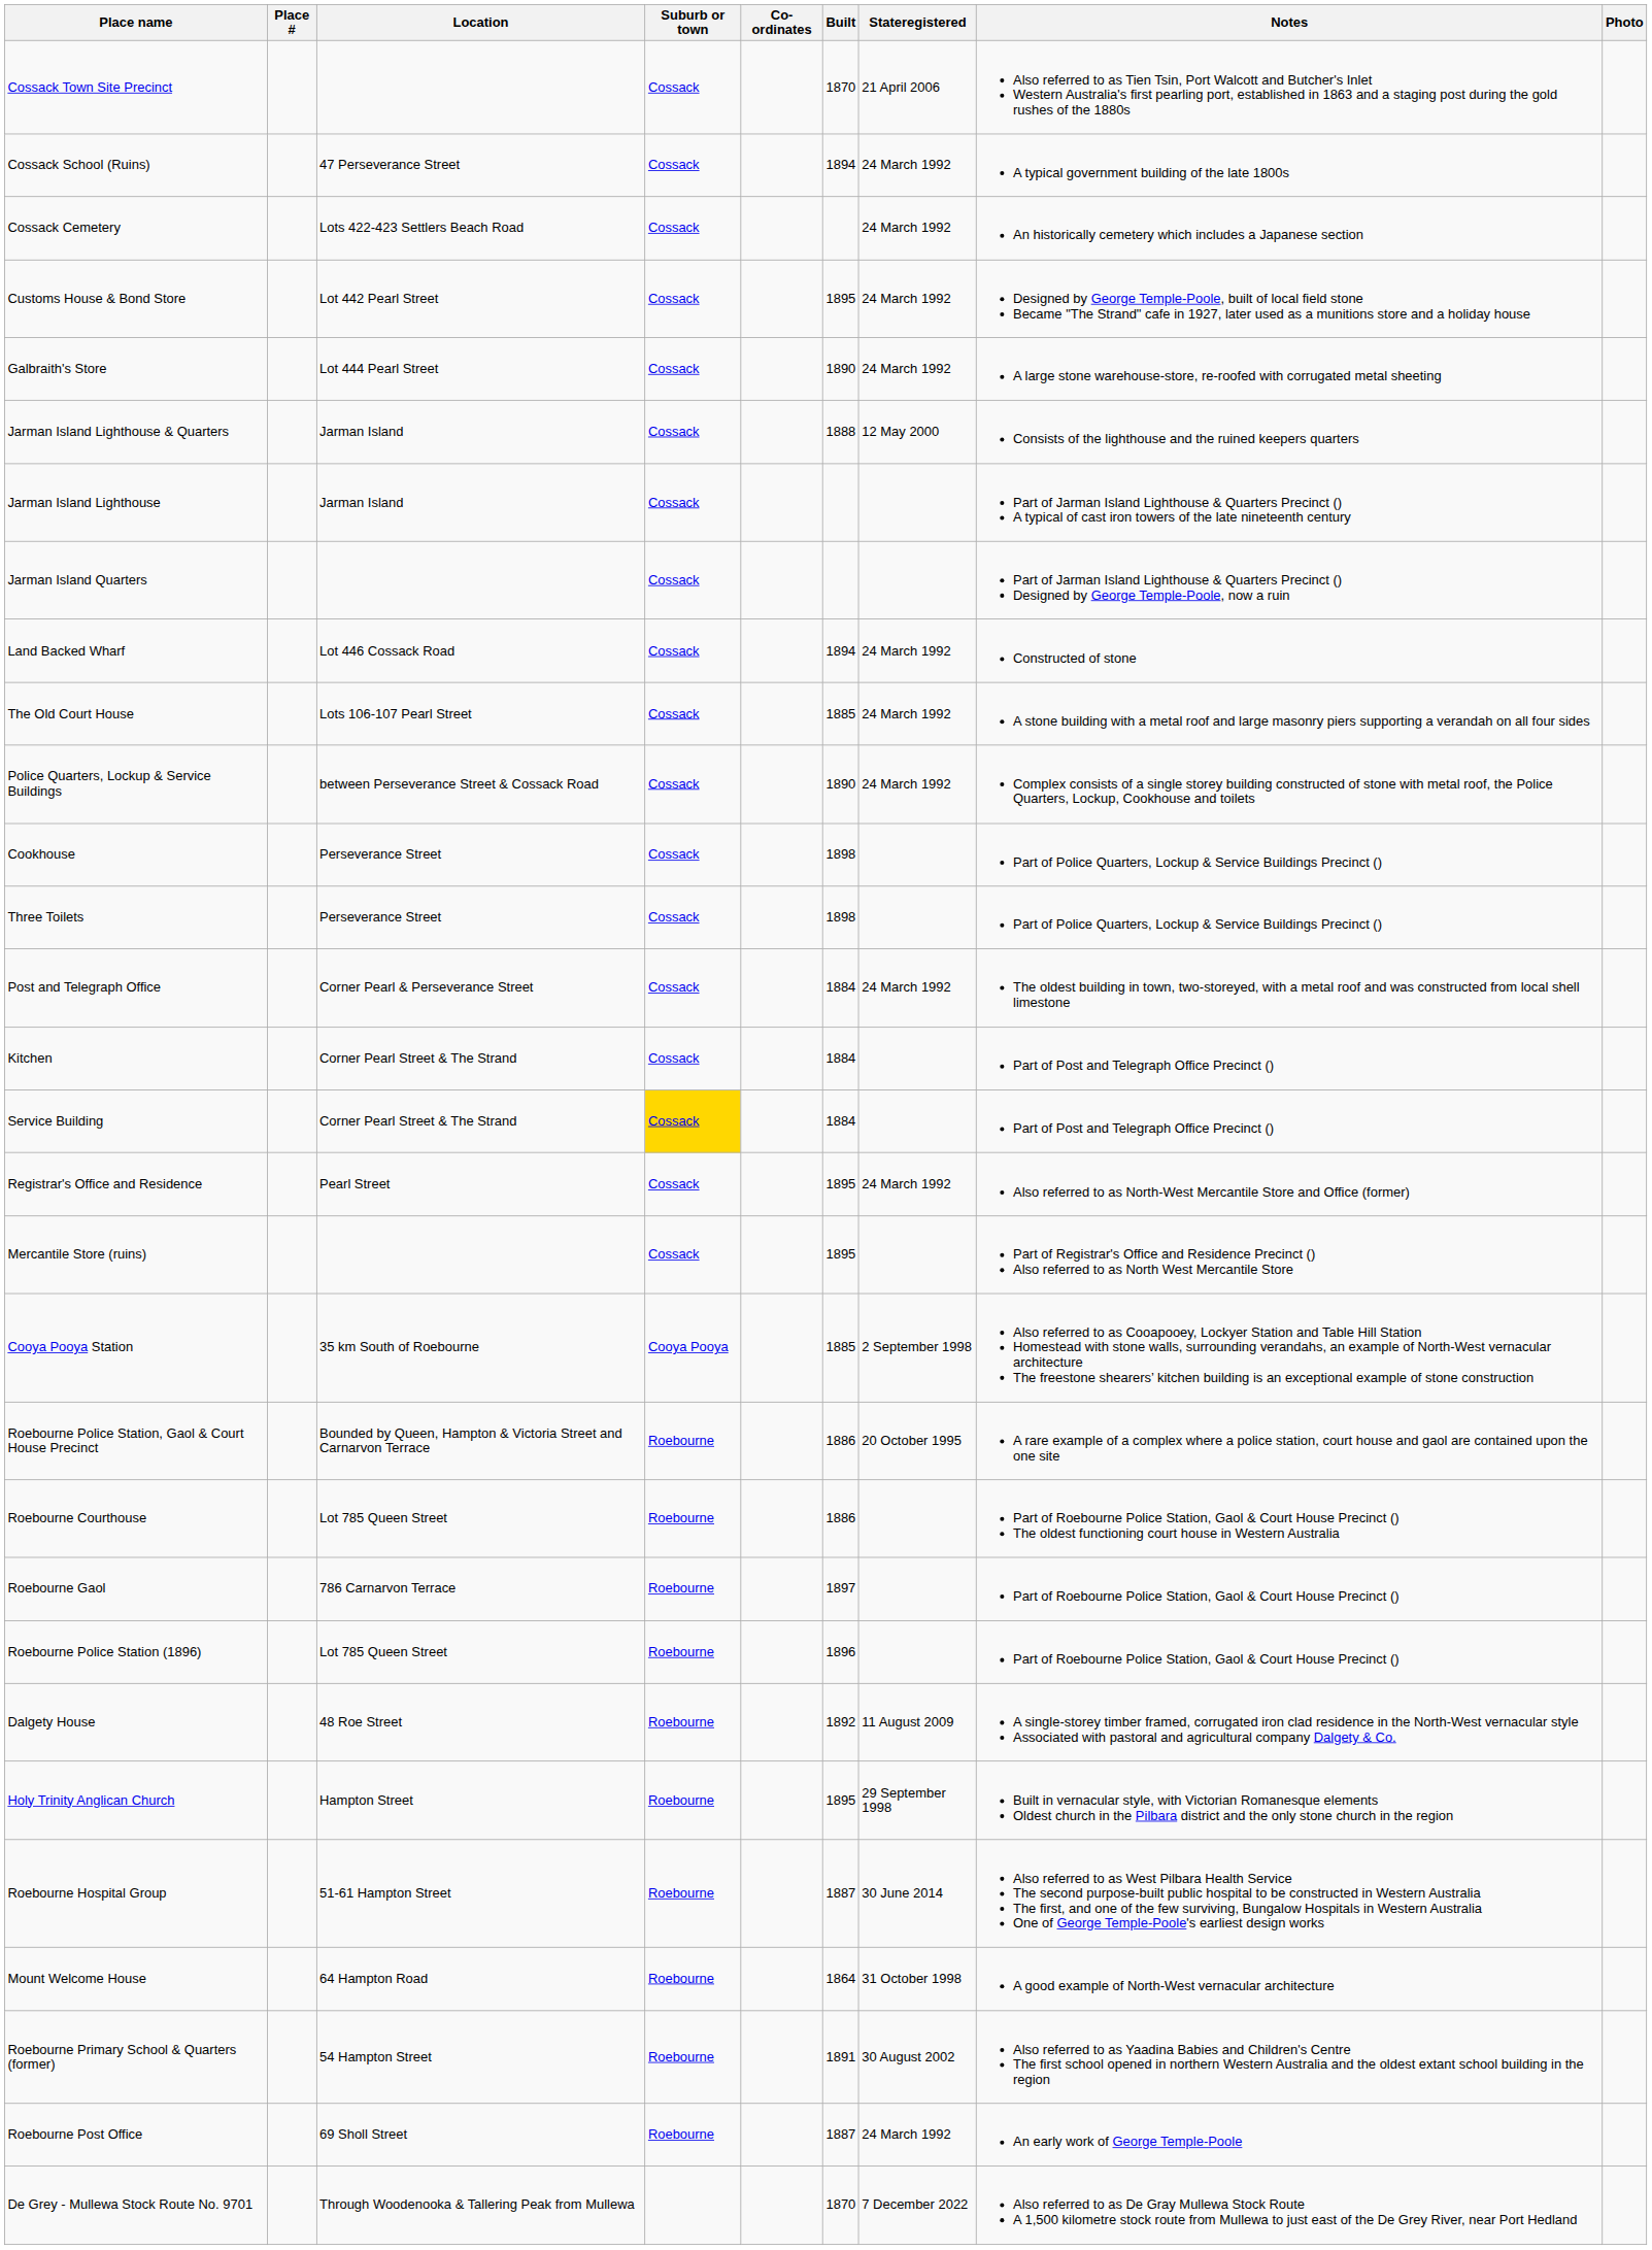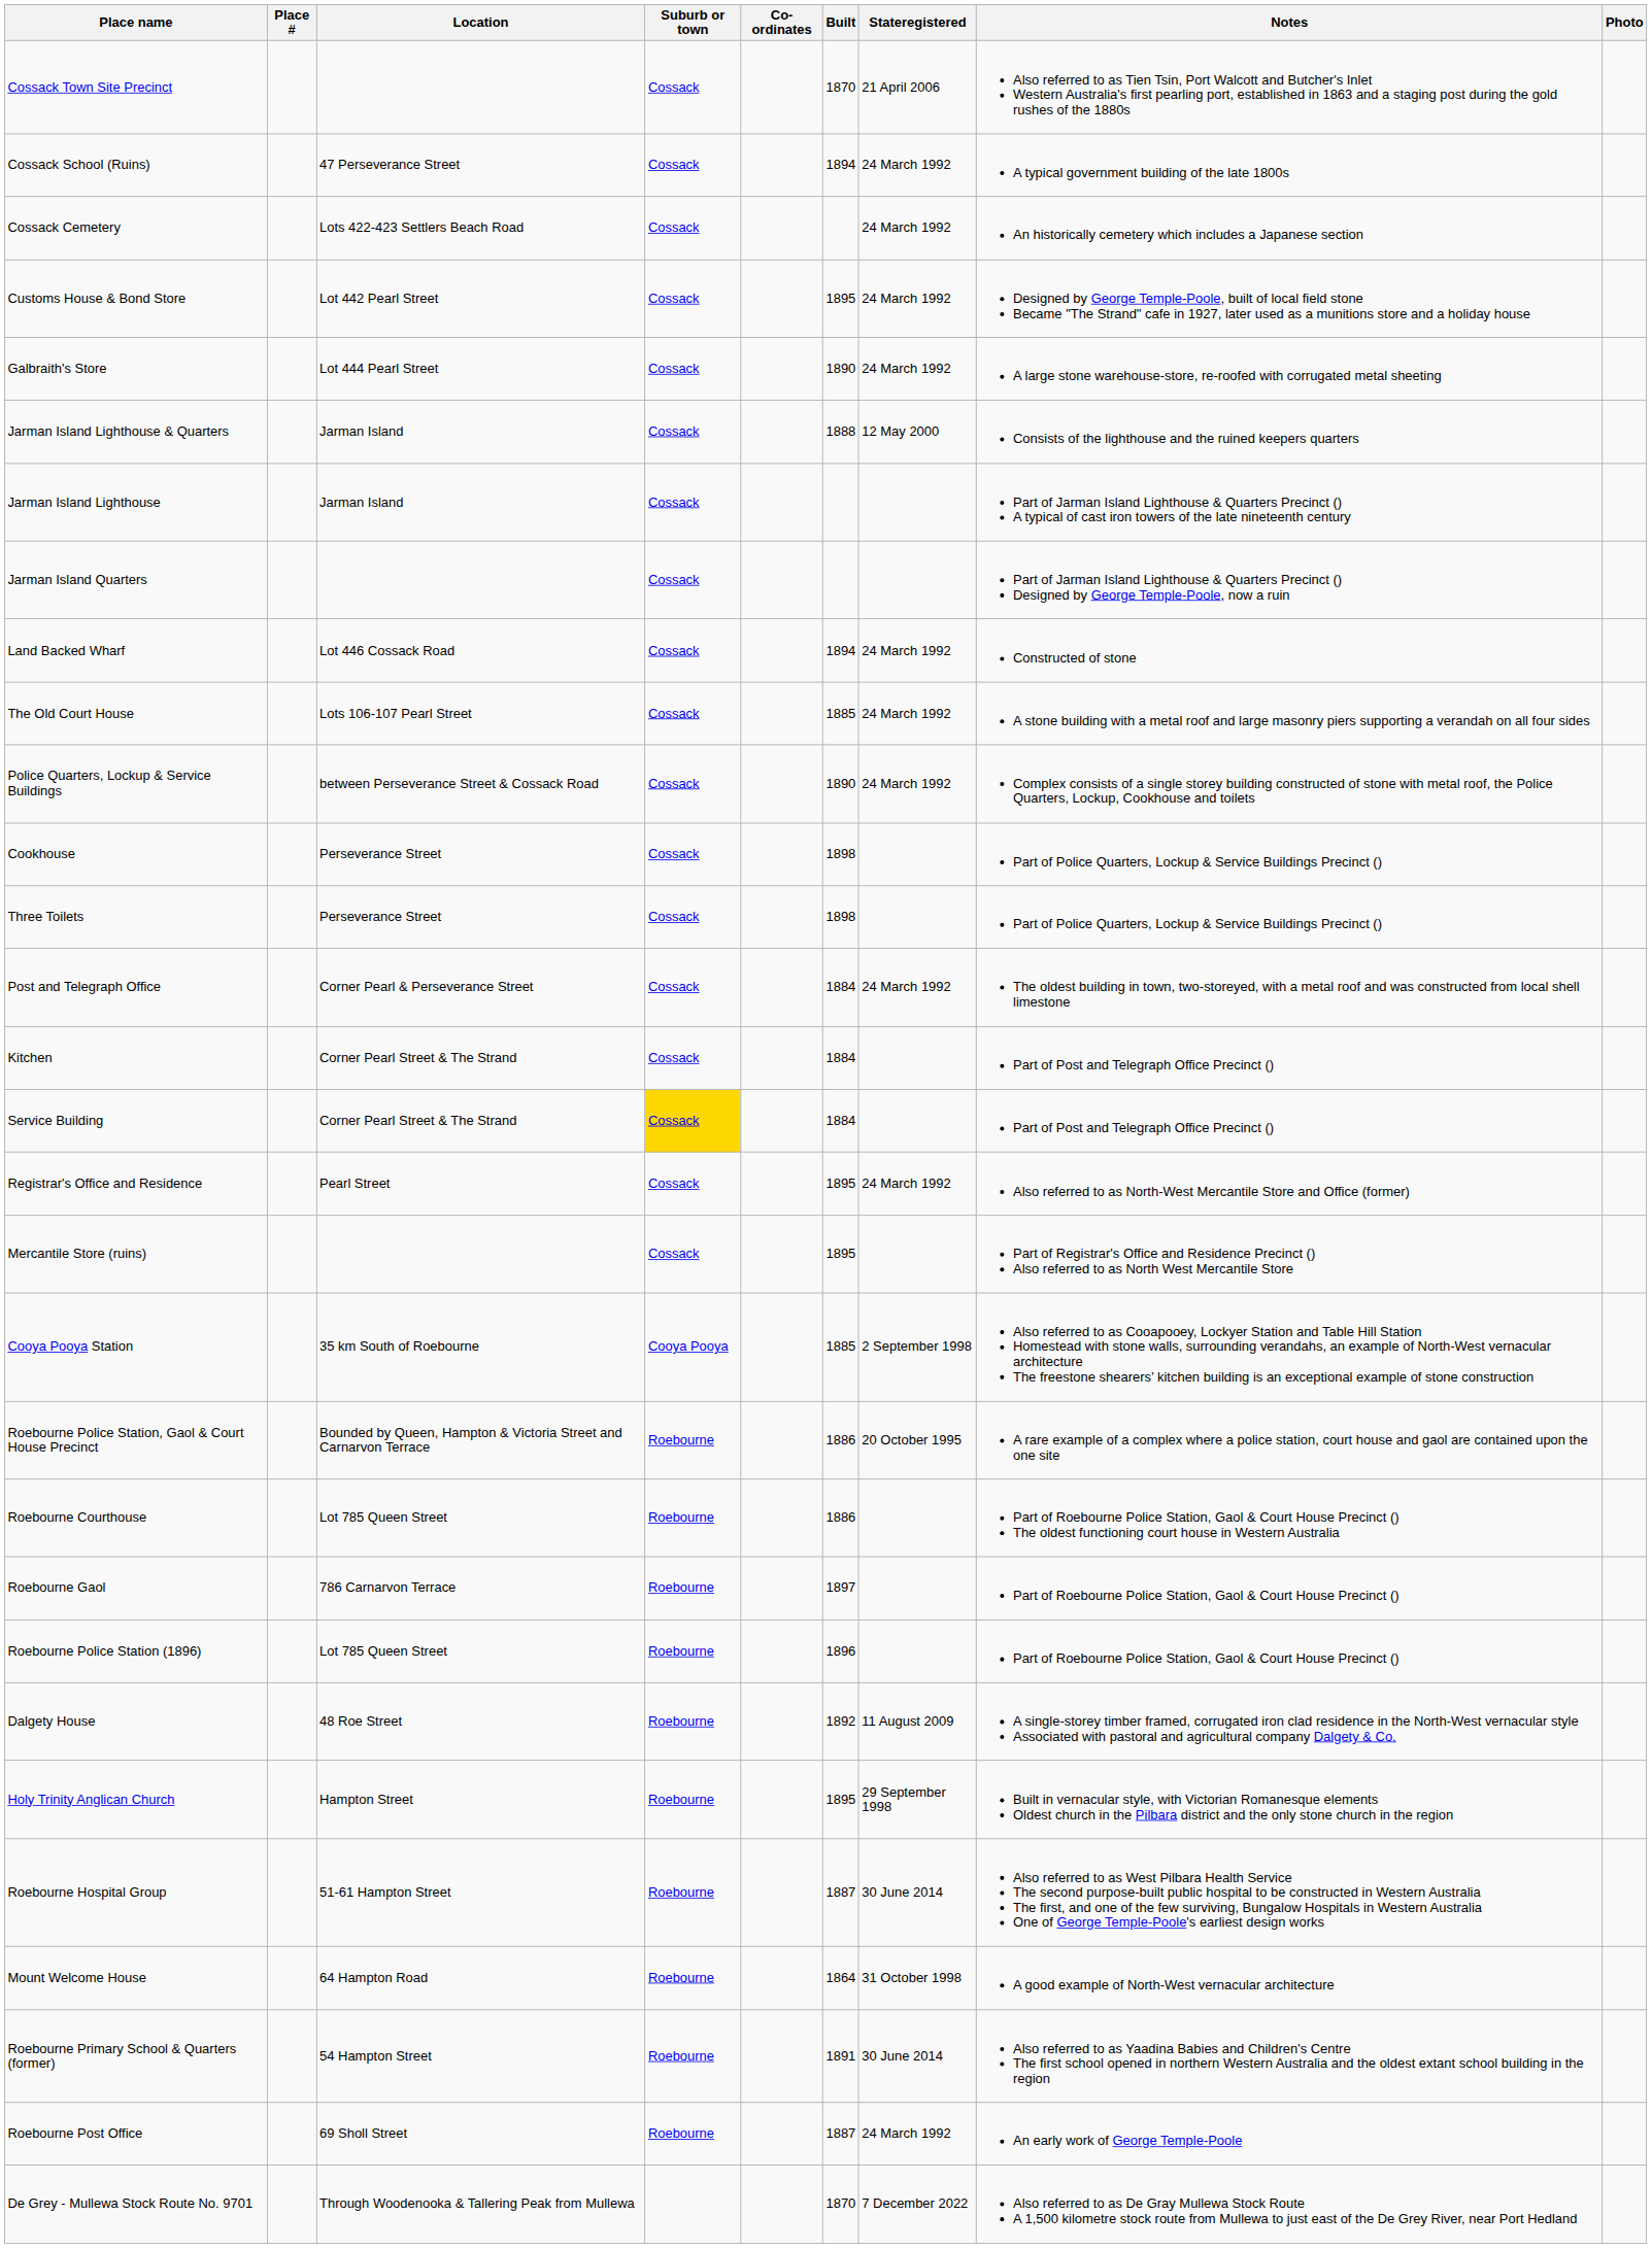Roebourne Primary School & Quarters (former) | Stateregistered: 30 August 2002 -> 30 June 2014
